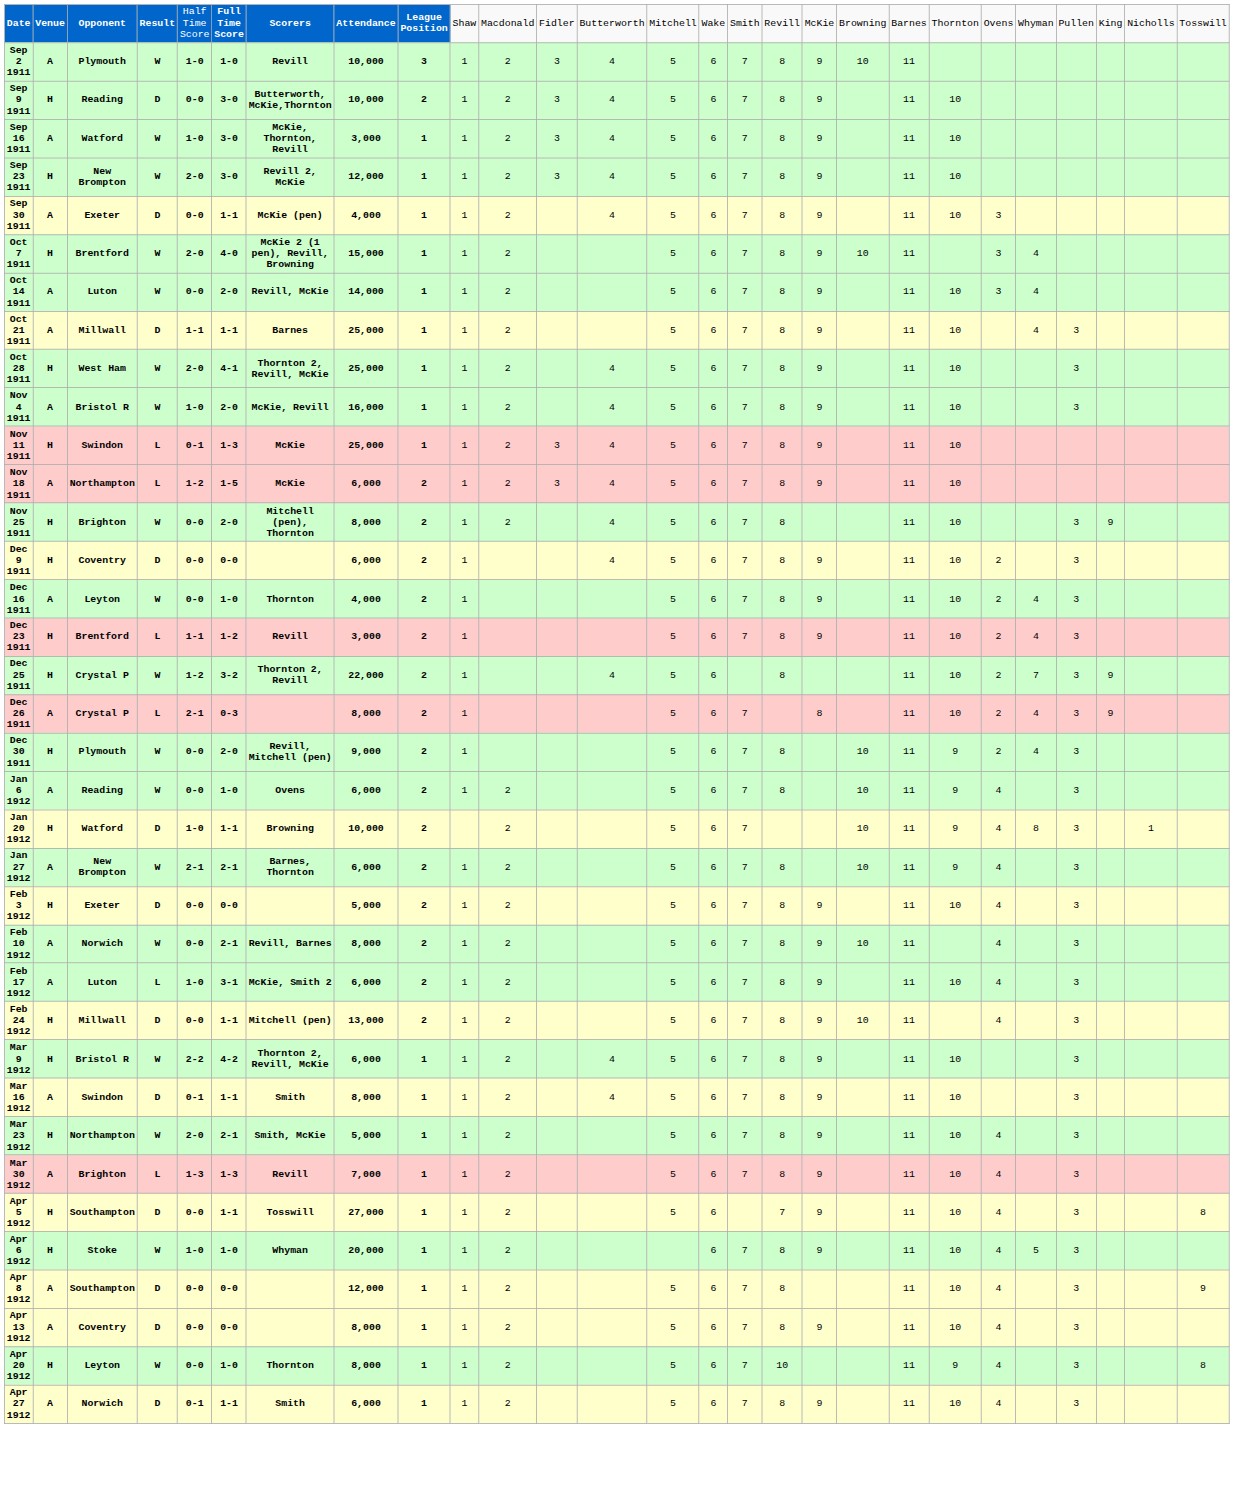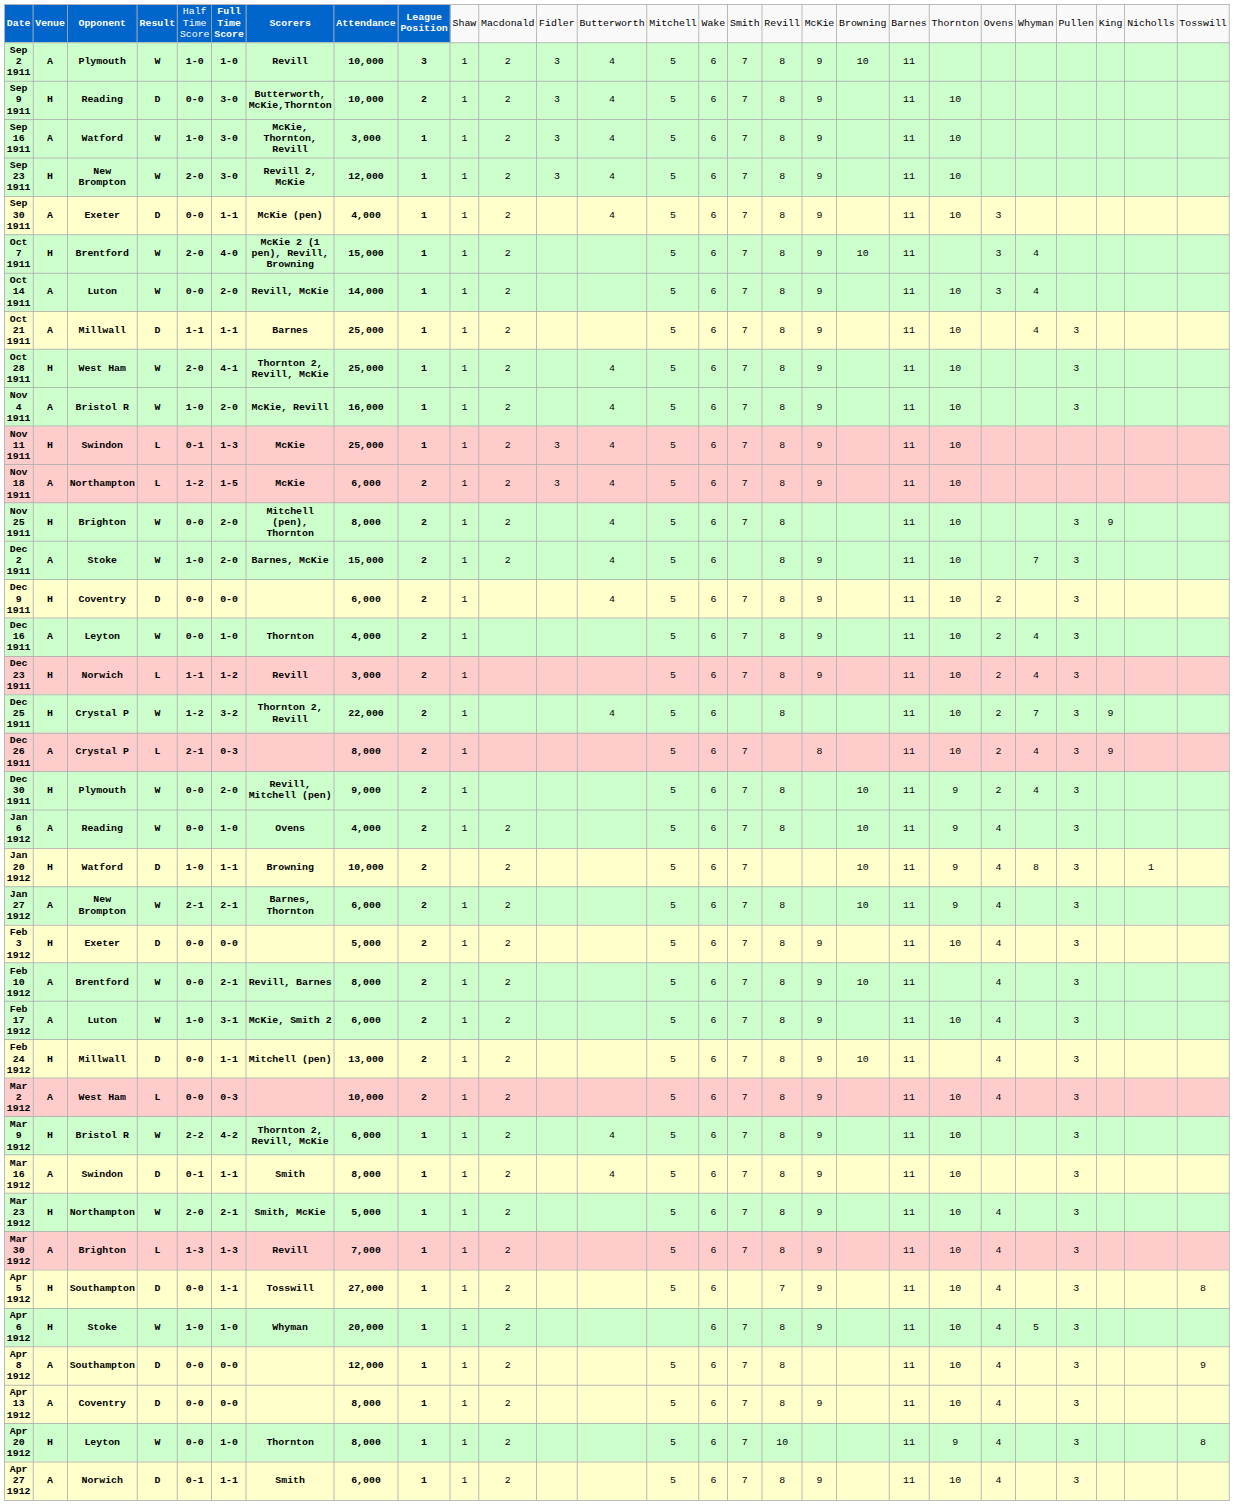+ row: Dec 2 1911 | A | Stoke | W | 1-0 | 2-0 | Barnes, McKie | 15,000 | 2 | 1 | 2 | 4 | 5 | 6 | 8 | 9 | 11 | 10 | 7 | 3
Dec 23 1911 | column 3: Brentford -> Norwich
Jan 6 1912 | column 8: 6,000 -> 4,000
Feb 10 1912 | column 3: Norwich -> Brentford
Feb 17 1912 | column 4: L -> W
+ row: Mar 2 1912 | A | West Ham | L | 0-0 | 0-3 | 10,000 | 2 | 1 | 2 | 5 | 6 | 7 | 8 | 9 | 11 | 10 | 4 | 3
